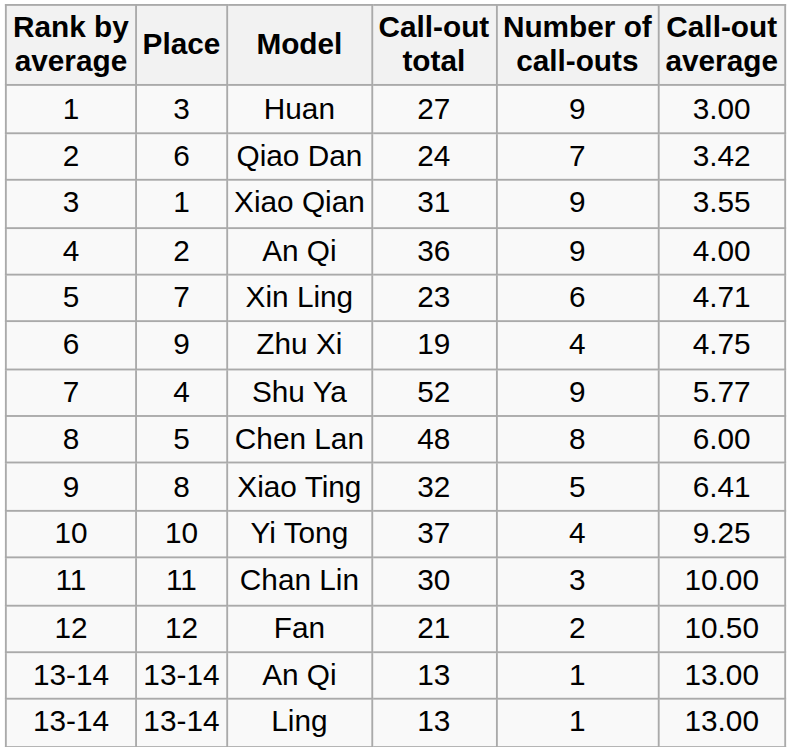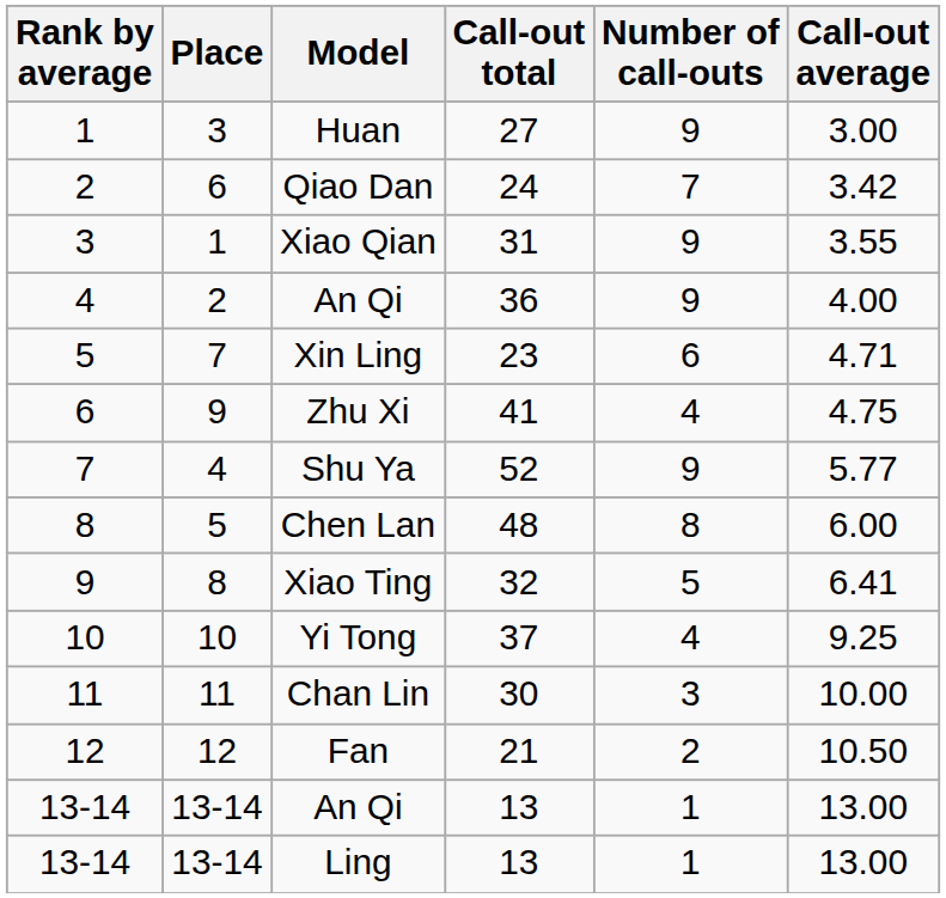Zhu Xi | Call-out total: 19 -> 41
